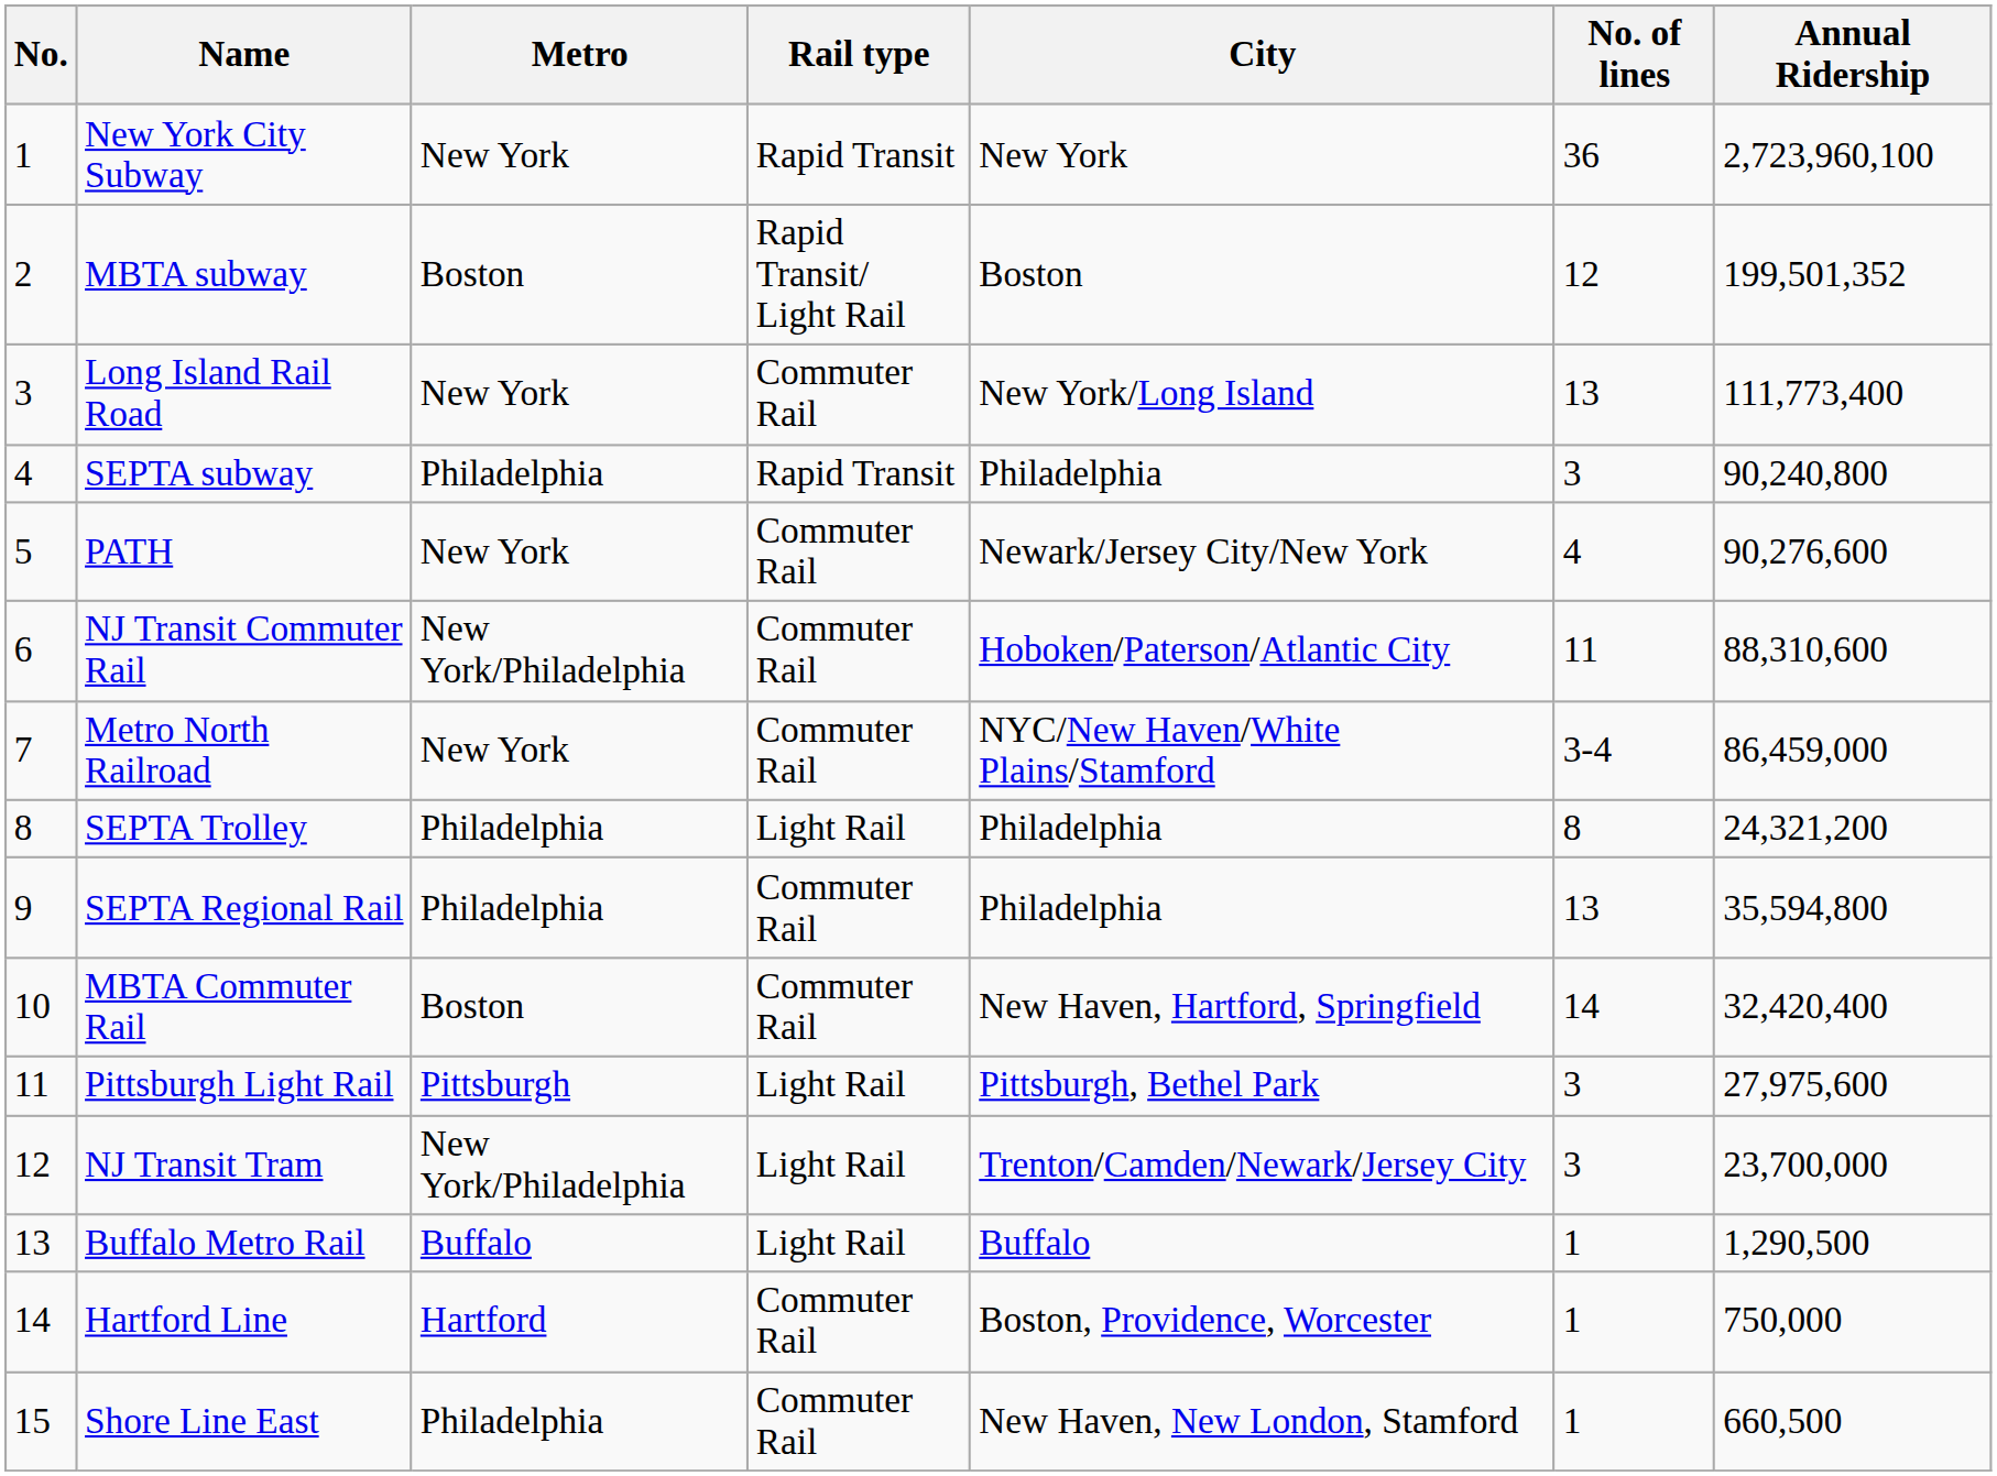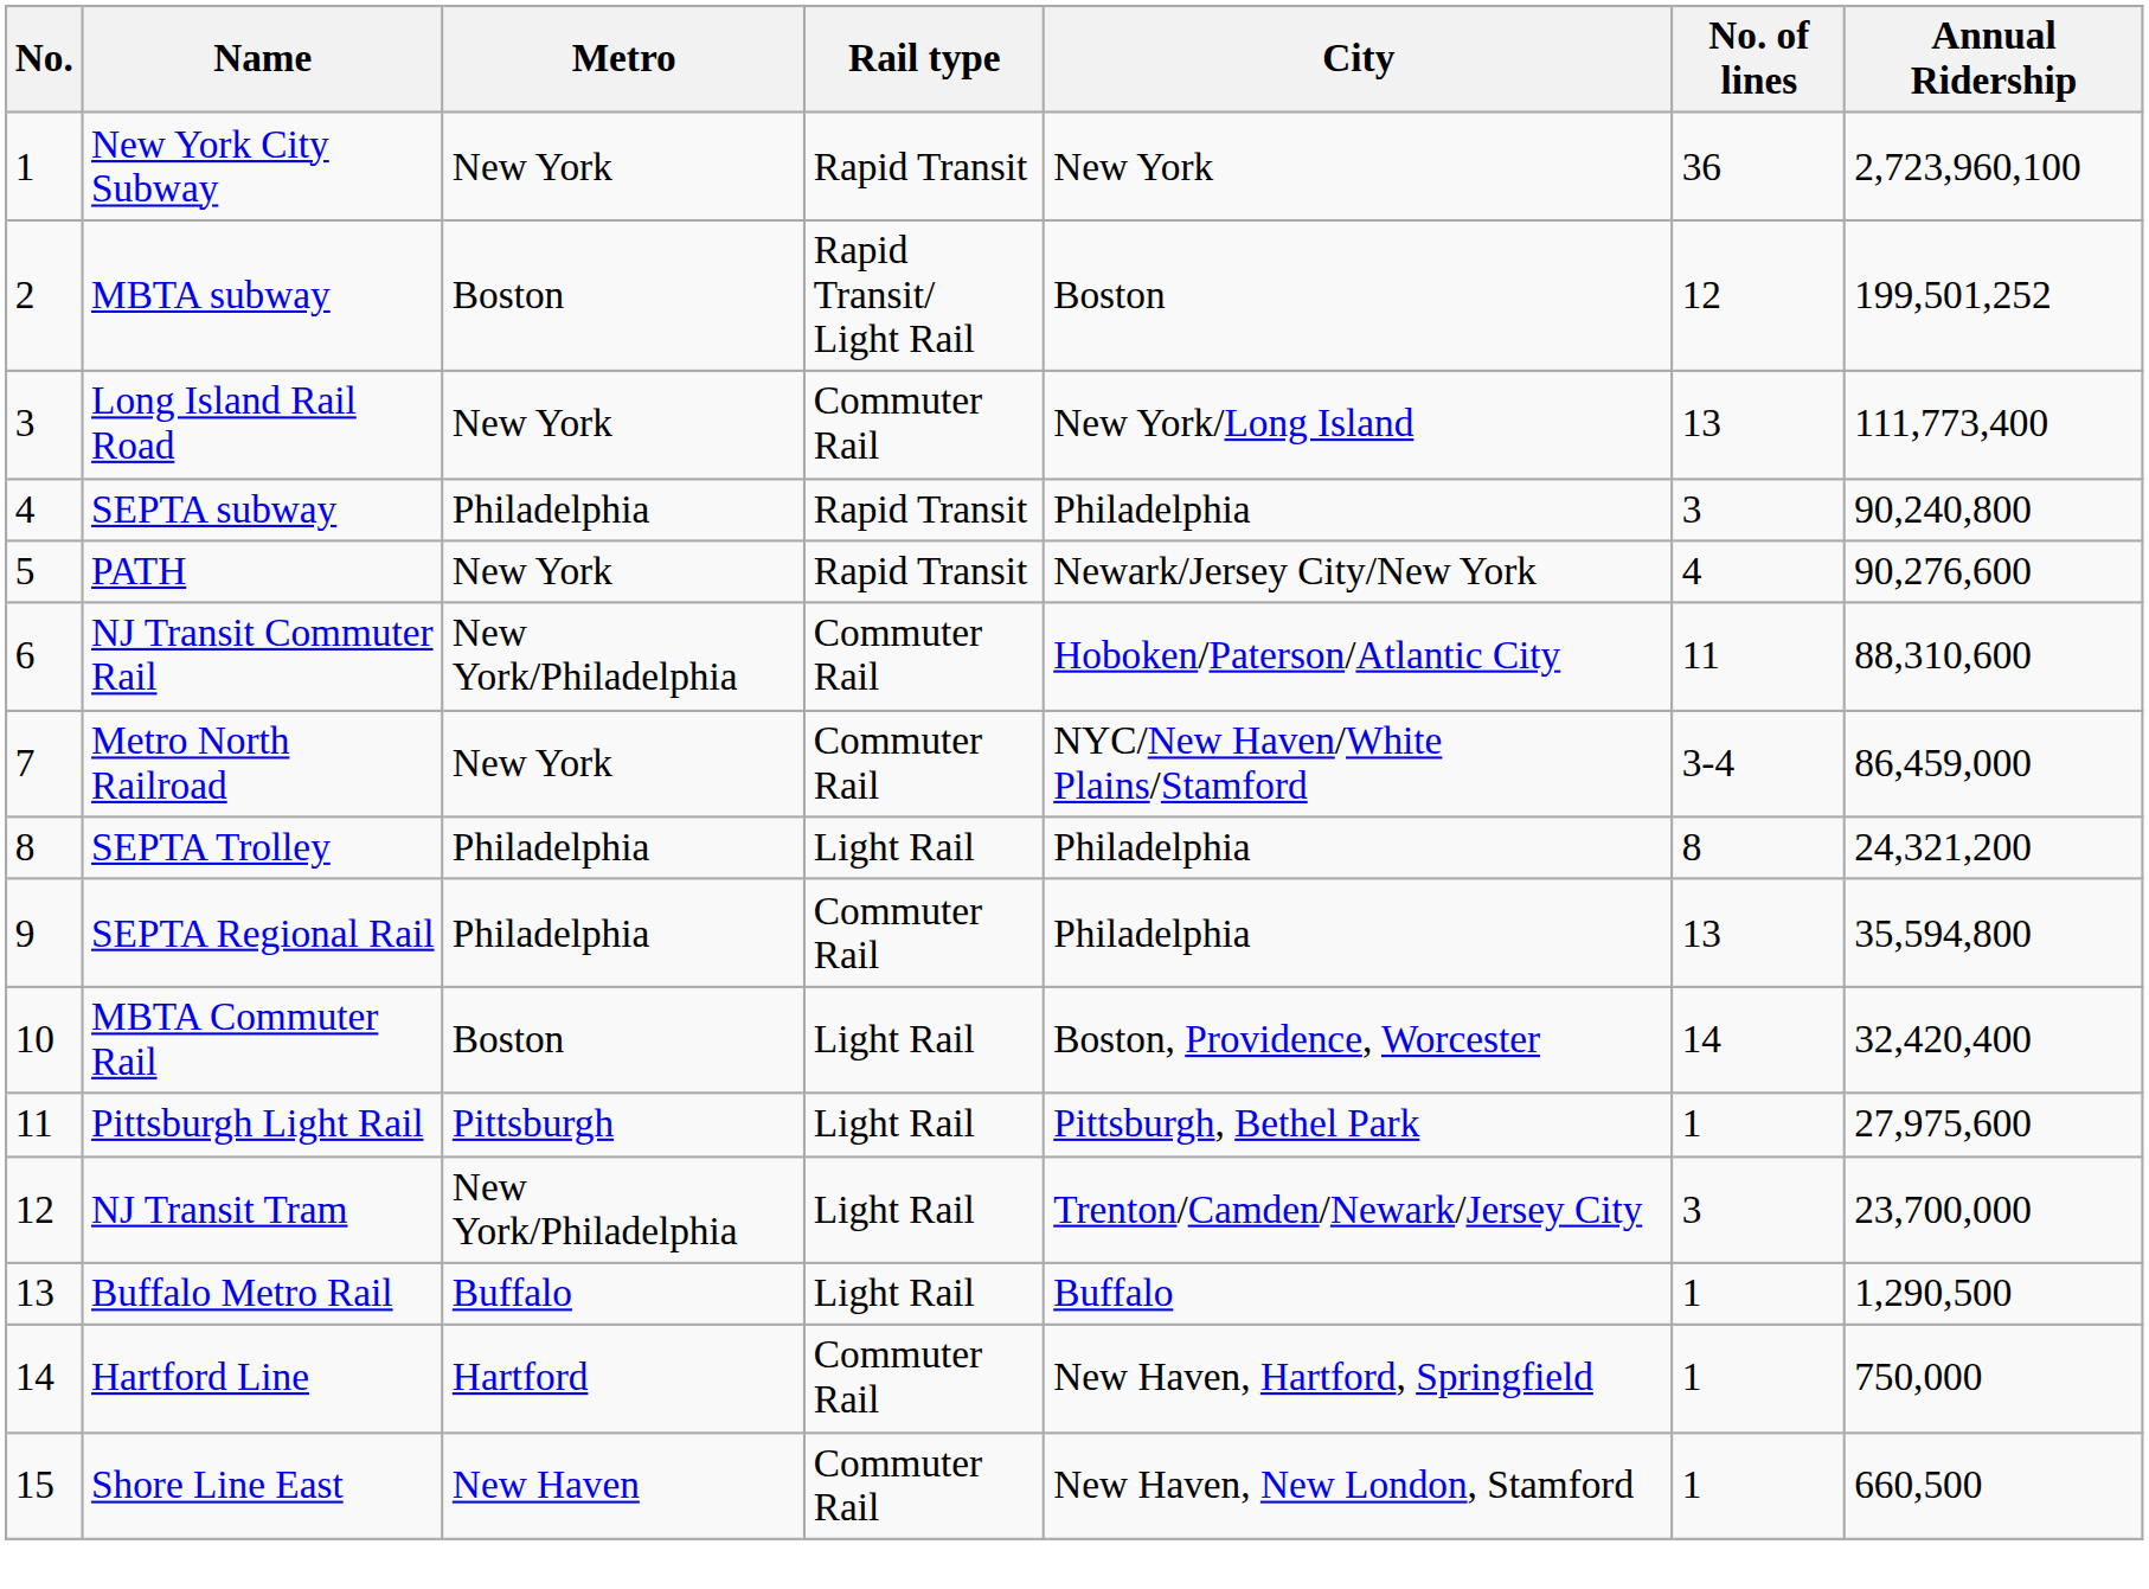MBTA subway | Annual Ridership: 199,501,352 -> 199,501,252
PATH | Rail type: Commuter Rail -> Rapid Transit
MBTA Commuter Rail | Rail type: Commuter Rail -> Light Rail
MBTA Commuter Rail | City: New Haven, Hartford, Springfield -> Boston, Providence, Worcester
Pittsburgh Light Rail | No. of lines: 3 -> 1
Hartford Line | City: Boston, Providence, Worcester -> New Haven, Hartford, Springfield
Shore Line East | Metro: Philadelphia -> New Haven
